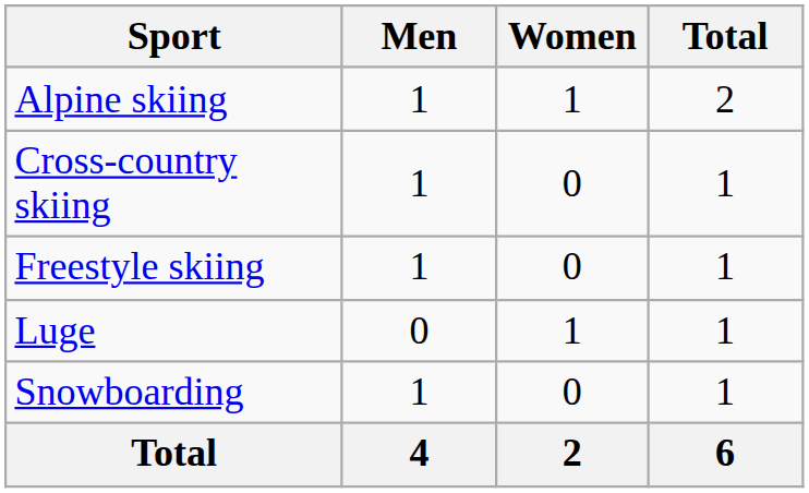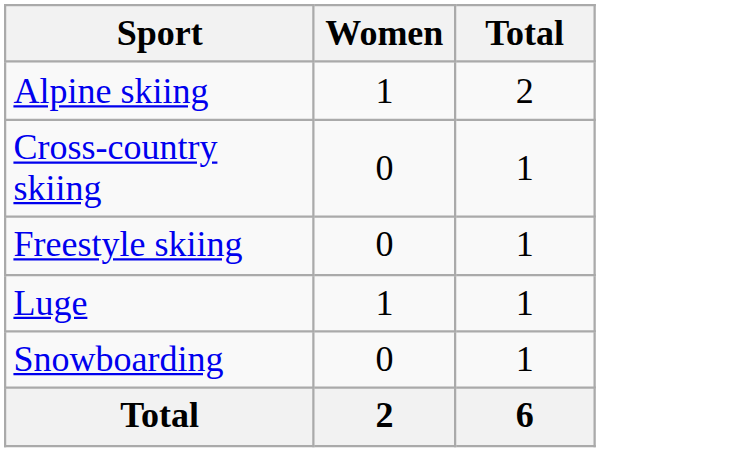- column: Men | 1 | 1 | 1 | 0 | 1 | 4
